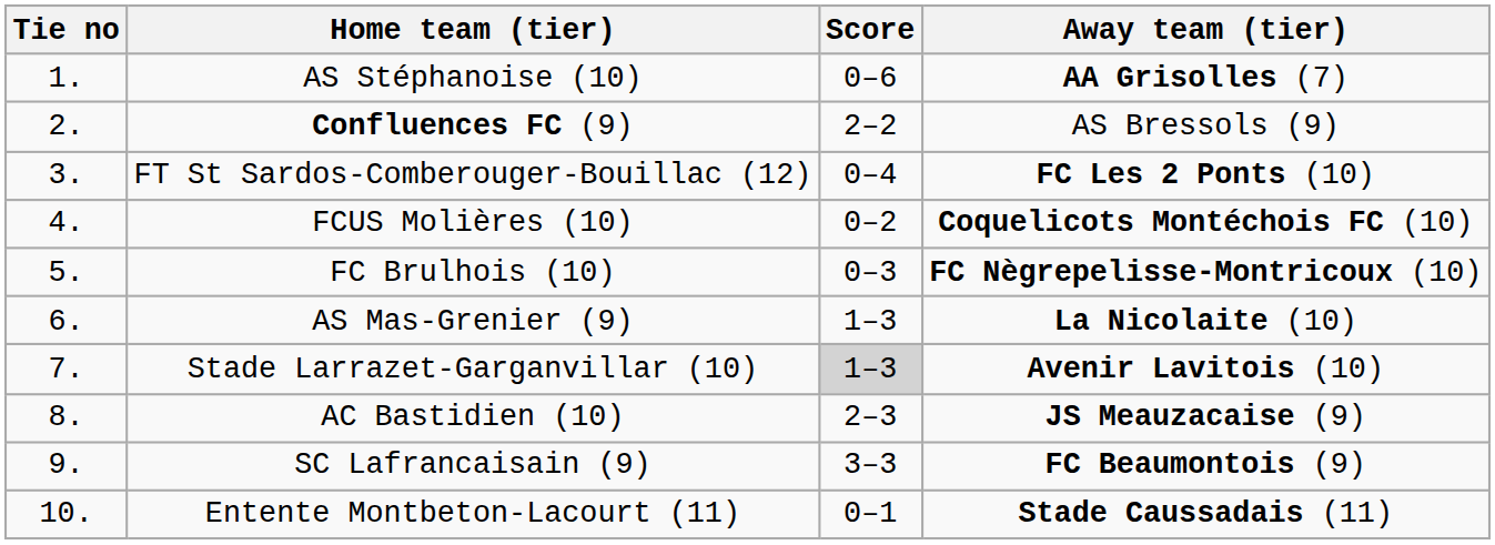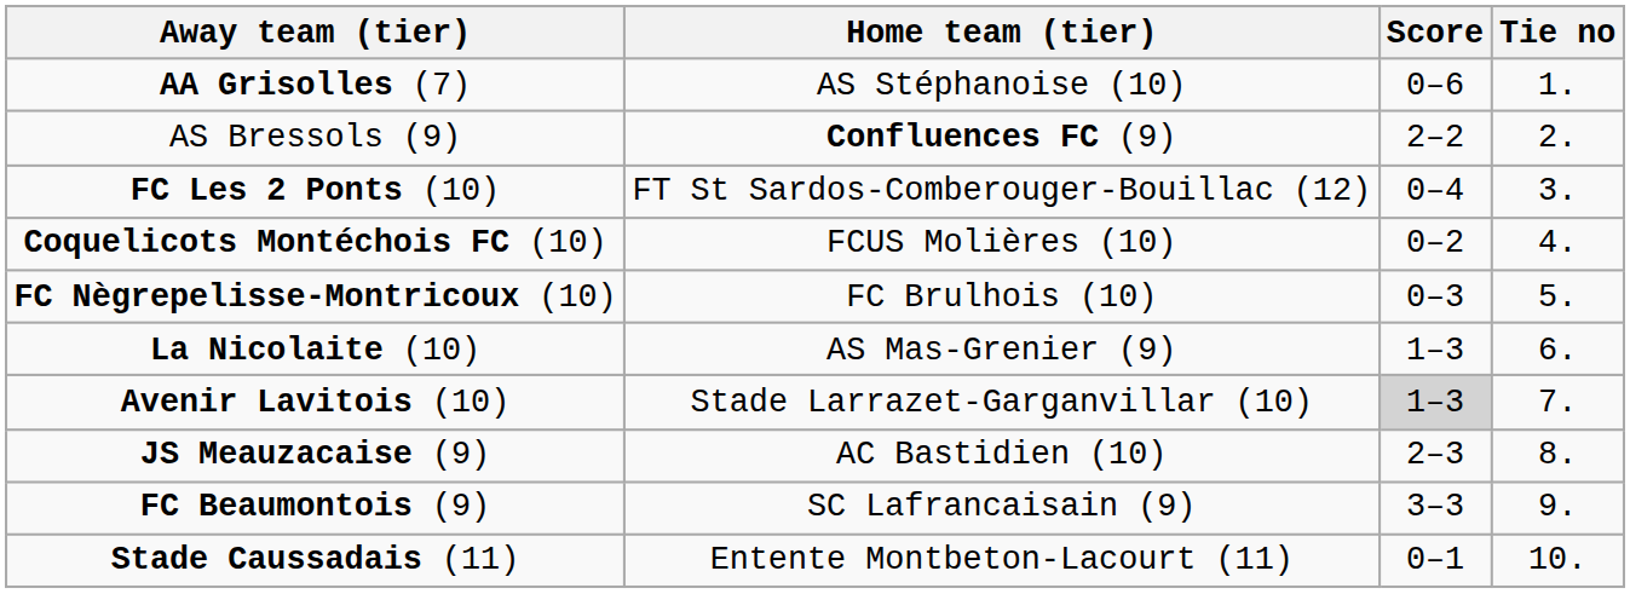columns swapped: Tie no <-> Away team (tier)
